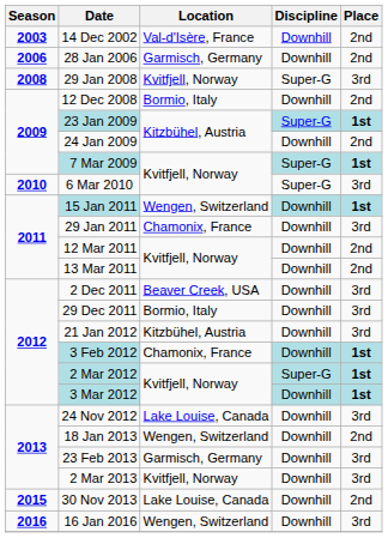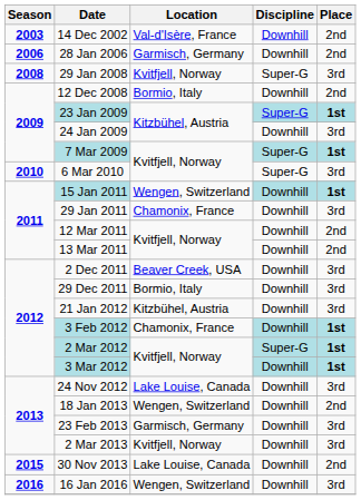24 Jan 2009 | Place: 2nd -> 3rd
